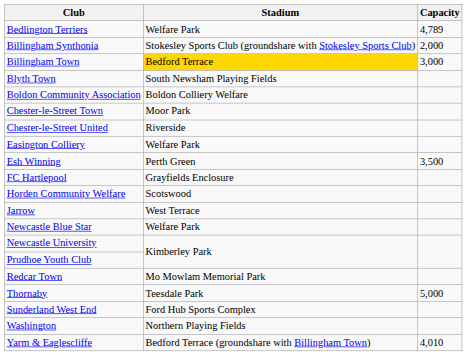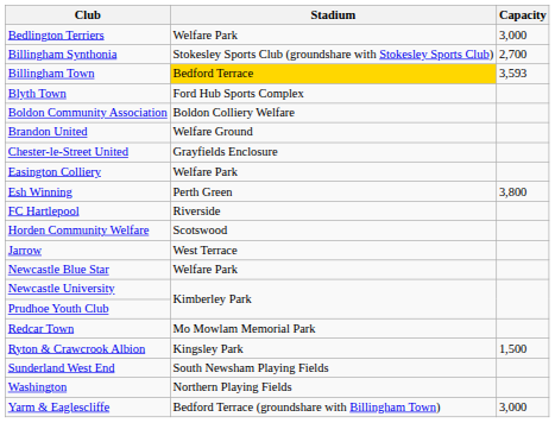Bedlington Terriers | Capacity: 4,789 -> 3,000
Billingham Synthonia | Capacity: 2,000 -> 2,700
Billingham Town | Capacity: 3,000 -> 3,593
Blyth Town | Stadium: South Newsham Playing Fields -> Ford Hub Sports Complex
+ row: Brandon United | Welfare Ground
- row: Chester-le-Street Town | Moor Park
Chester-le-Street United | Stadium: Riverside -> Grayfields Enclosure
Esh Winning | Capacity: 3,500 -> 3,800
FC Hartlepool | Stadium: Grayfields Enclosure -> Riverside
+ row: Ryton & Crawcrook Albion | Kingsley Park | 1,500
- row: Thornaby | Teesdale Park | 5,000
Sunderland West End | Stadium: Ford Hub Sports Complex -> South Newsham Playing Fields
Yarm & Eaglescliffe | Capacity: 4,010 -> 3,000
